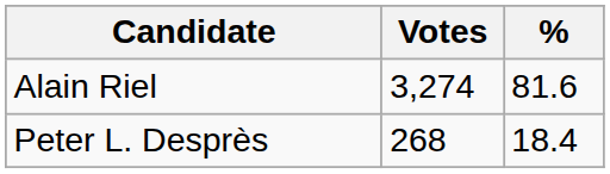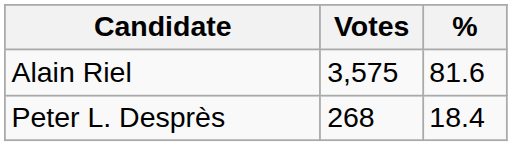Alain Riel | Votes: 3,274 -> 3,575
